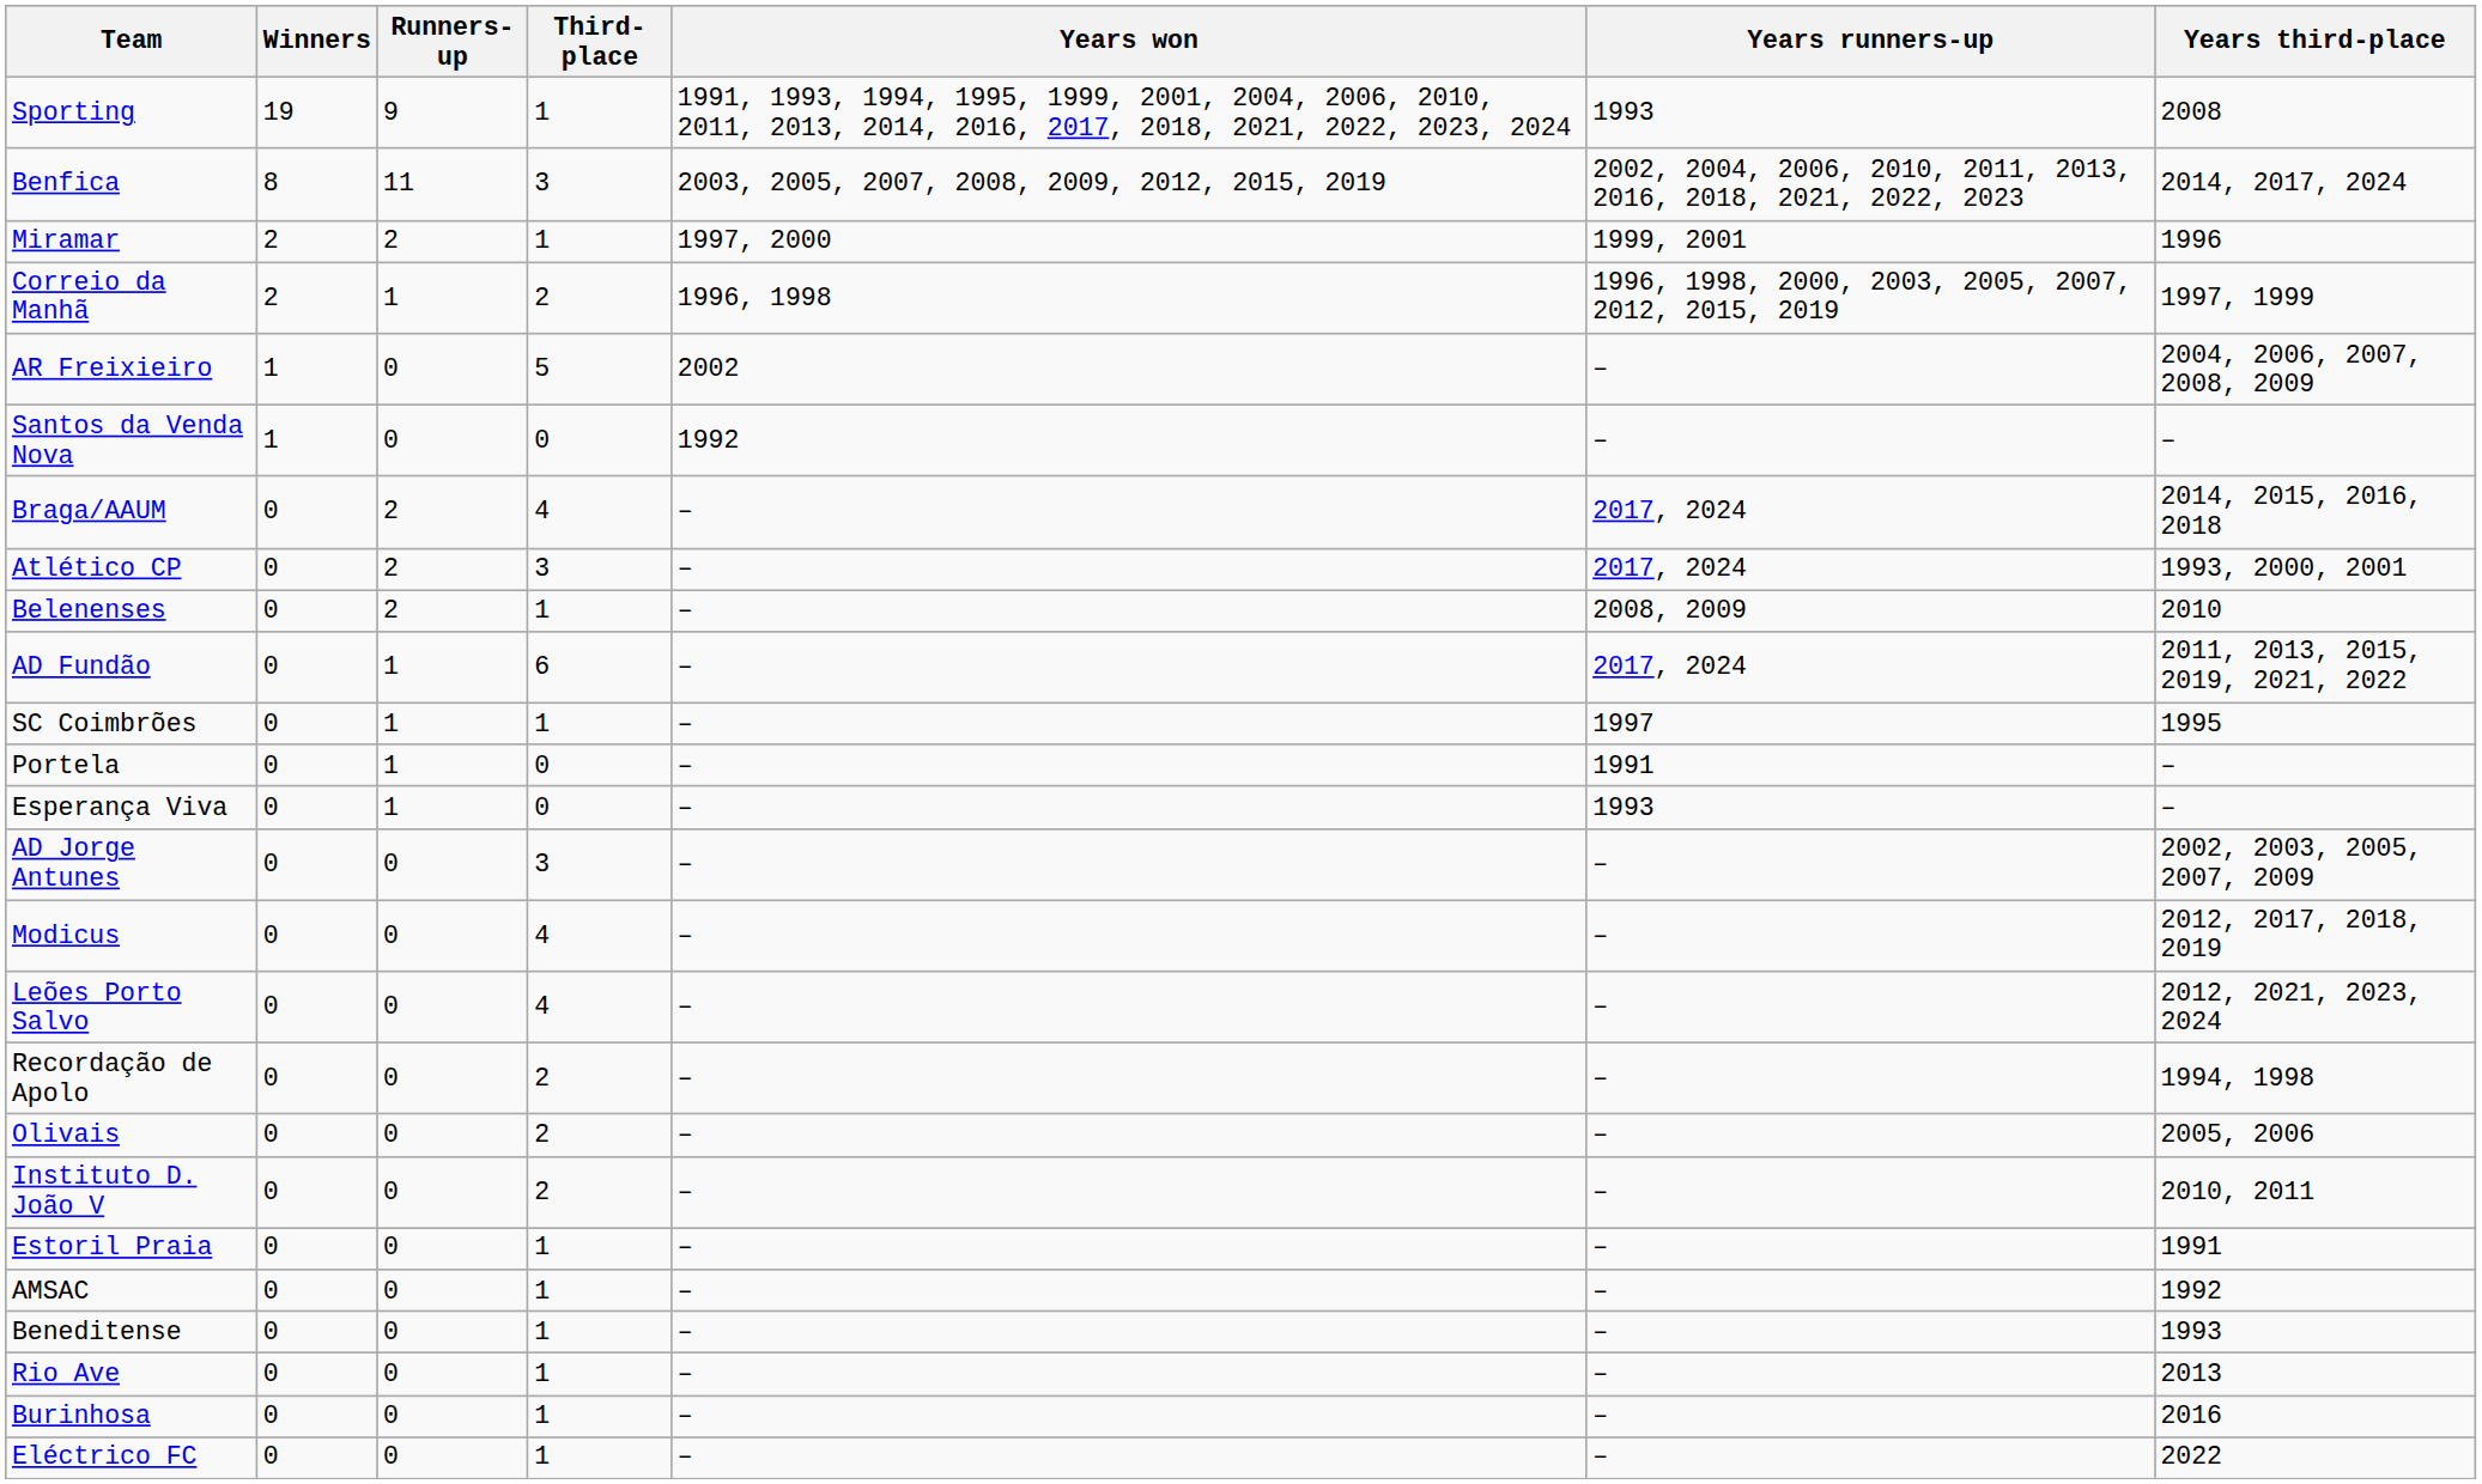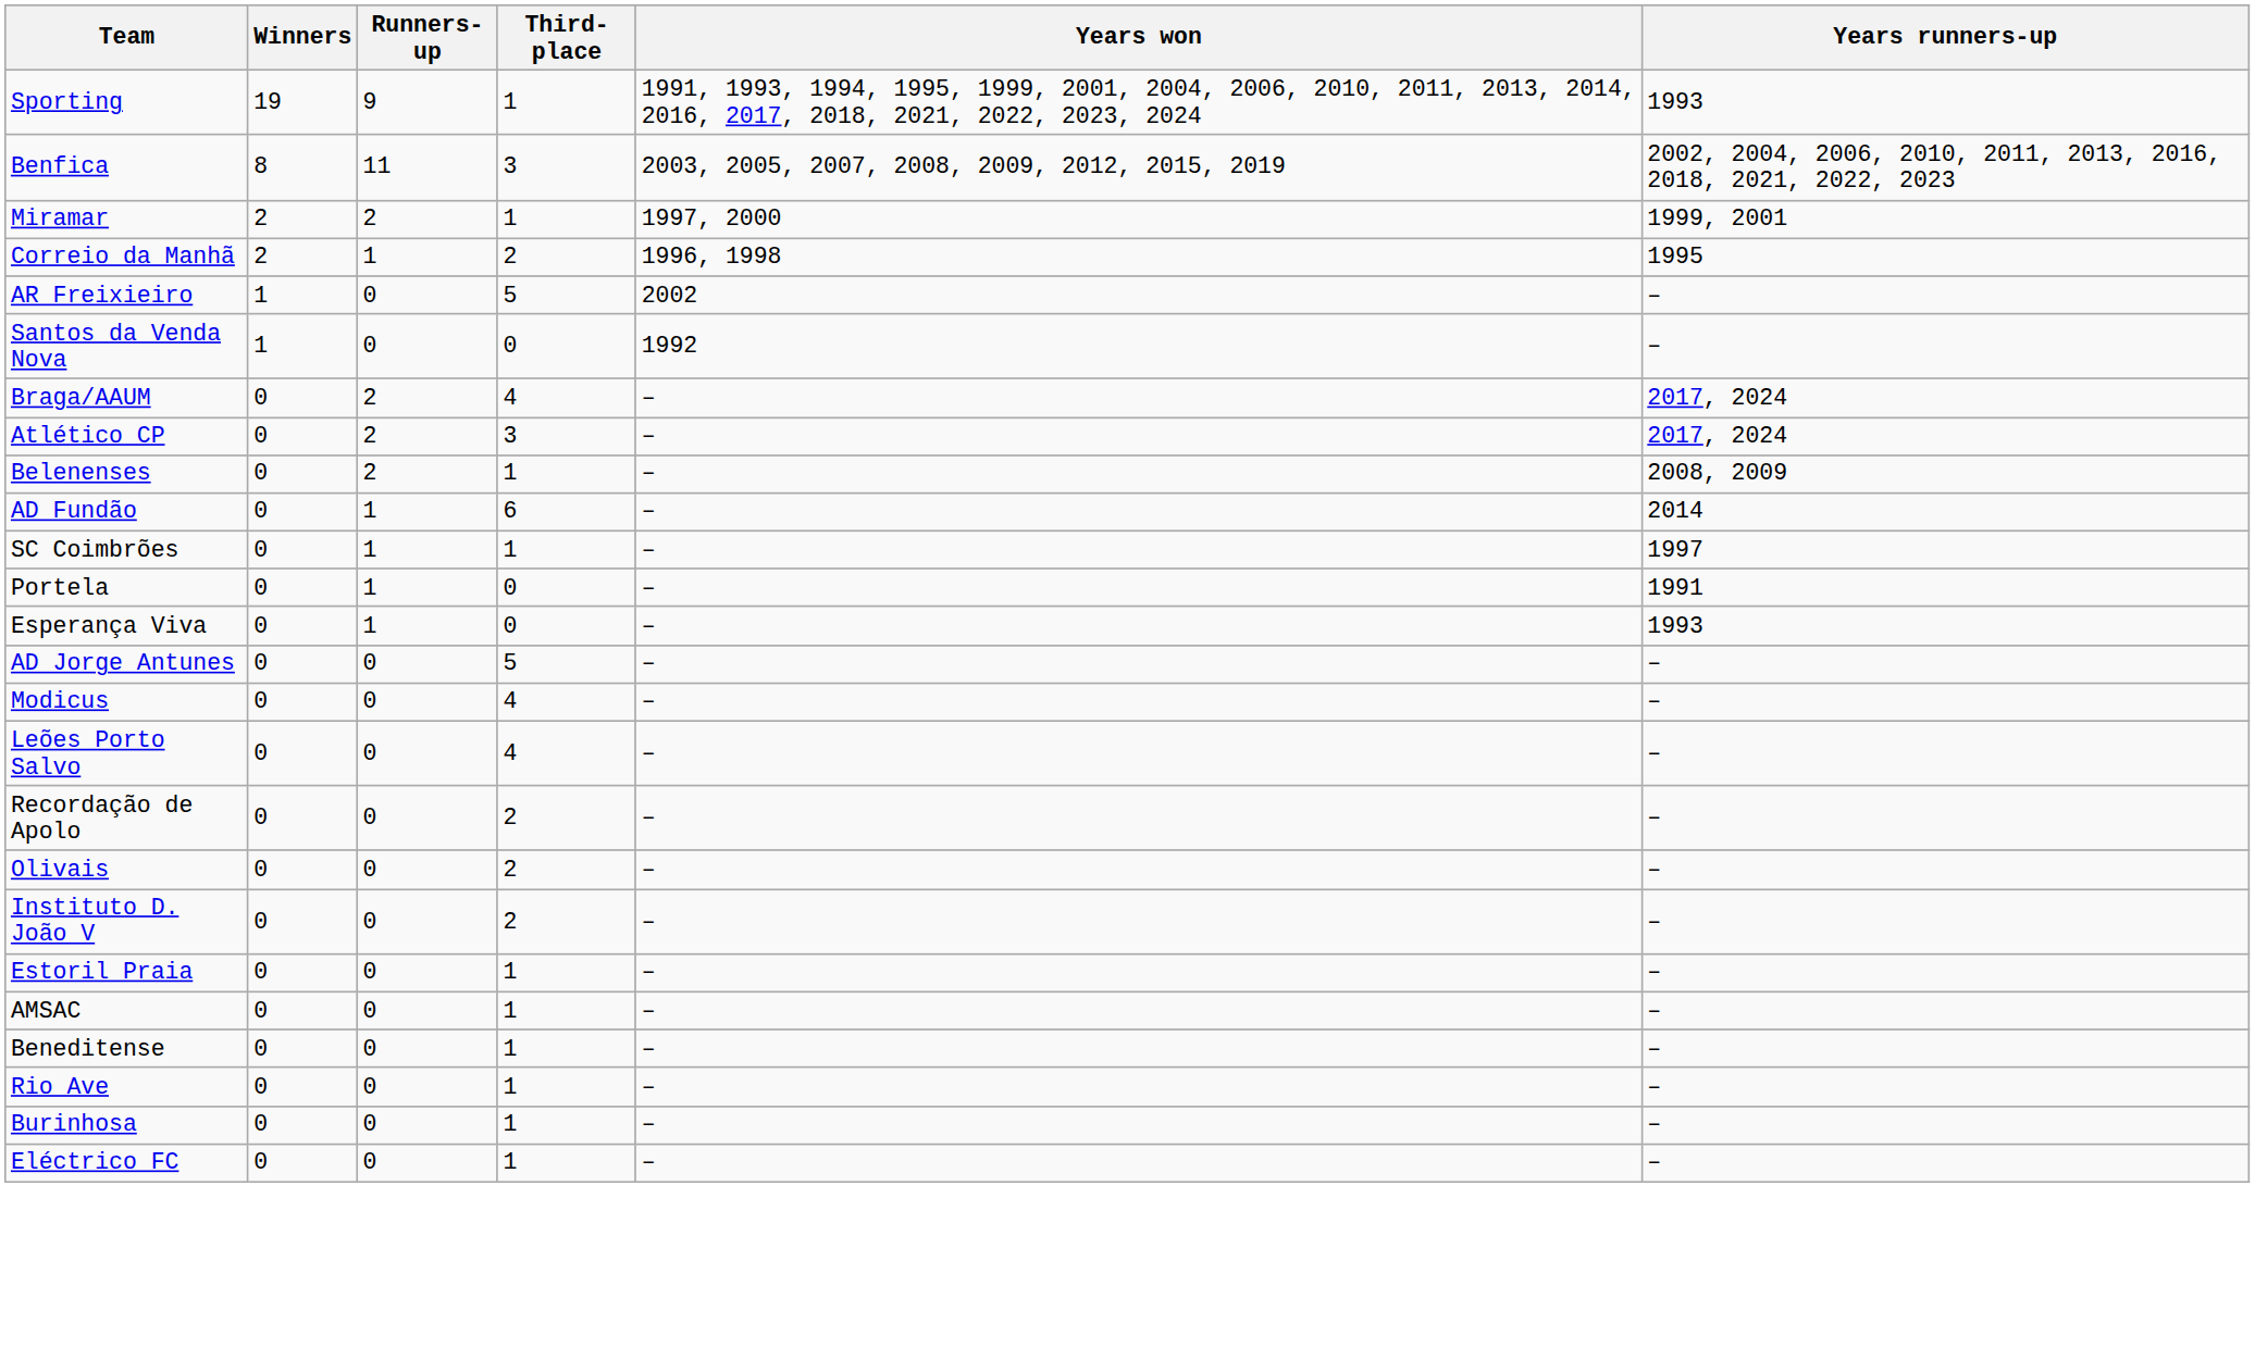- column: Years third-place | 2008 | 2014, 2017, 2024 | 1996 | 1997, 1999 | 2004, 2006, 2007, 2008, 2009 | – | 2014, 2015, 2016, 2018 | 1993, 2000, 2001 | 2010 | 2011, 2013, 2015, 2019, 2021, 2022 | 1995 | – | – | 2002, 2003, 2005, 2007, 2009 | 2012, 2017, 2018, 2019 | 2012, 2021, 2023, 2024 | 1994, 1998 | 2005, 2006 | 2010, 2011 | 1991 | 1992 | 1993 | 2013 | 2016 | 2022
Correio da Manhã | Years runners-up: 1996, 1998, 2000, 2003, 2005, 2007, 2012, 2015, 2019 -> 1995
AD Fundão | Years runners-up: 2017, 2024 -> 2014
AD Jorge Antunes | Third-place: 3 -> 5
